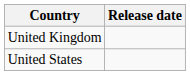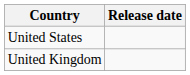rows swapped: United States <-> United Kingdom
